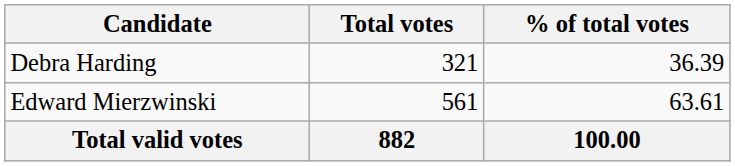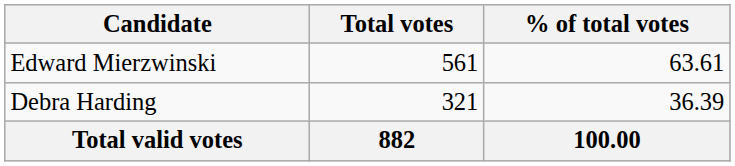rows swapped: Edward Mierzwinski <-> Debra Harding
